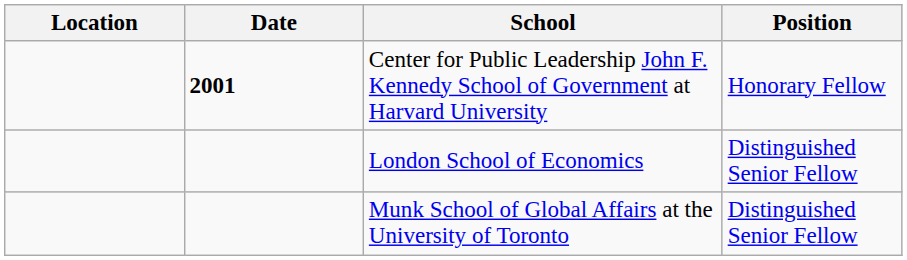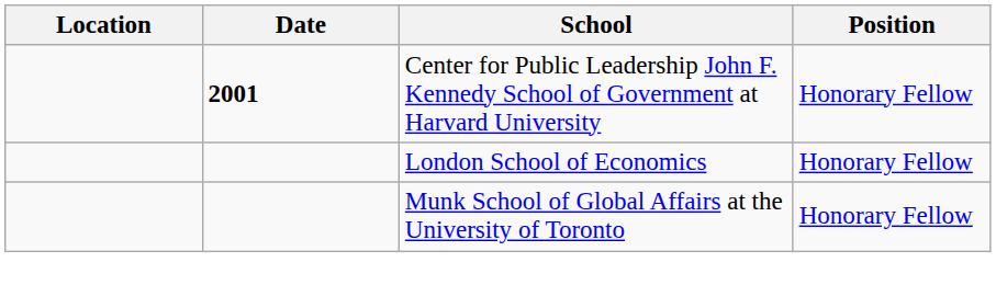London School of Economics | Position: Distinguished Senior Fellow -> Honorary Fellow
Munk School of Global Affairs at the University of Toronto | Position: Distinguished Senior Fellow -> Honorary Fellow
